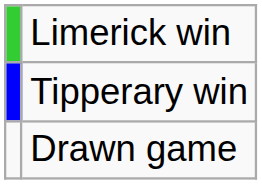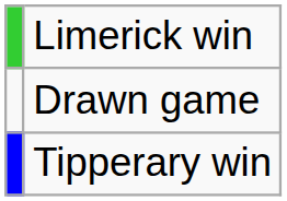rows swapped: Tipperary win <-> Drawn game
